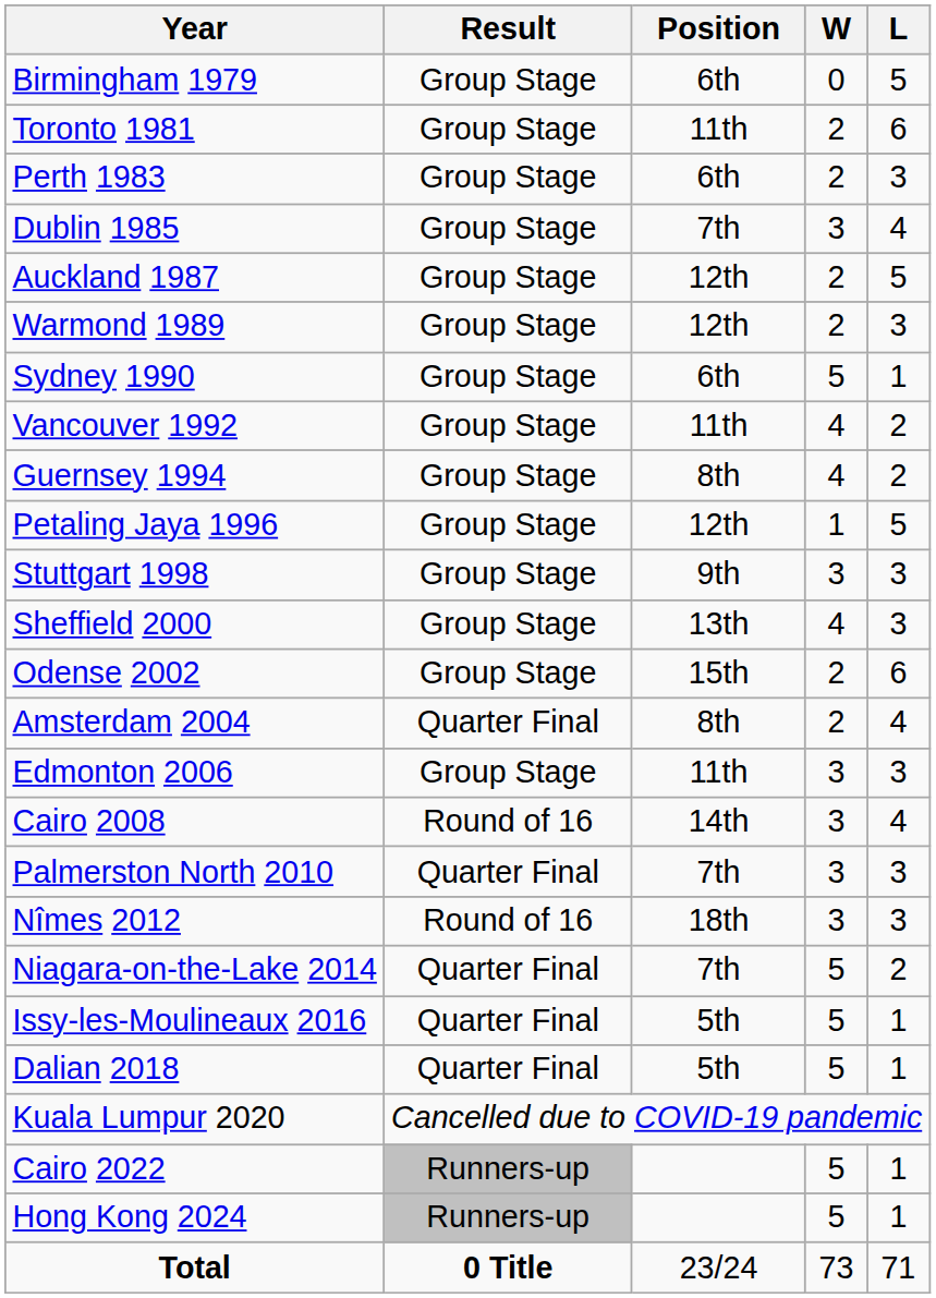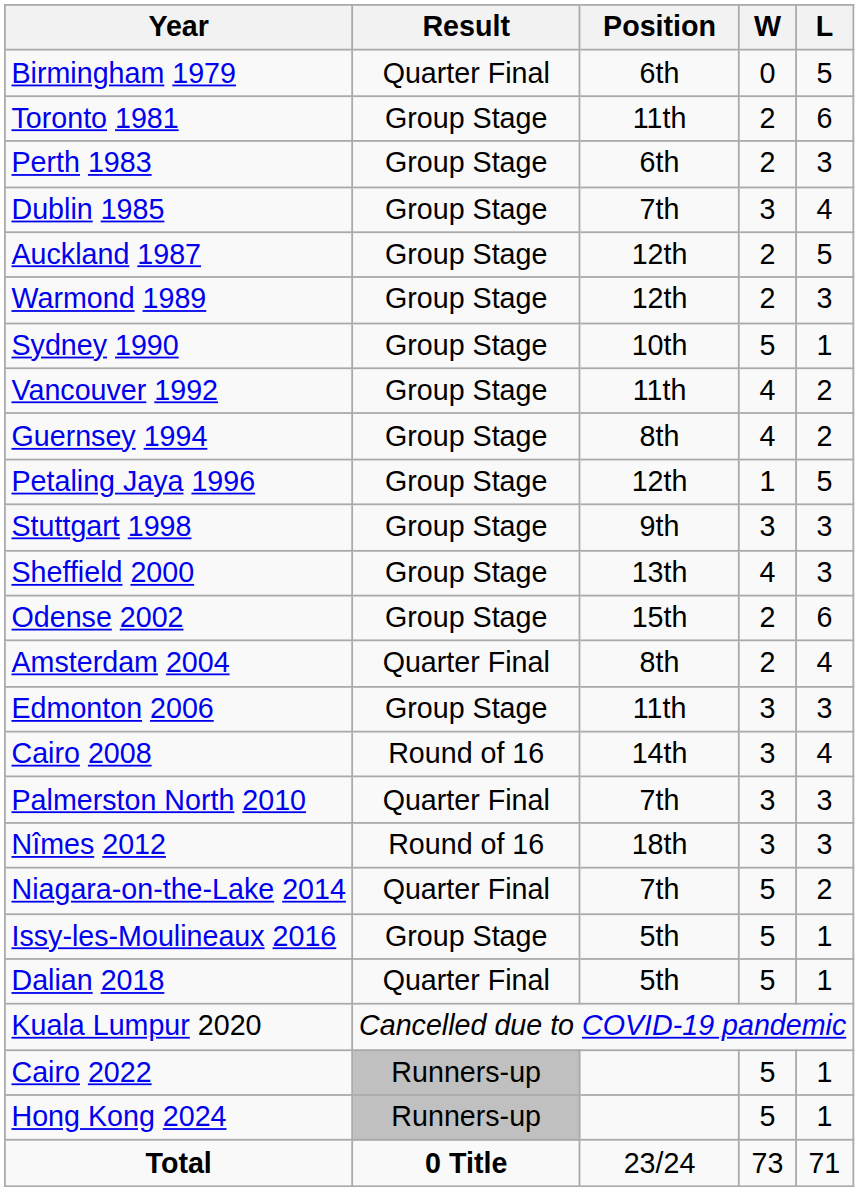Birmingham 1979 | Result: Group Stage -> Quarter Final
Sydney 1990 | Position: 6th -> 10th
Issy-les-Moulineaux 2016 | Result: Quarter Final -> Group Stage
